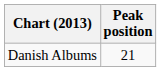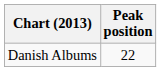Danish Albums | Peak position: 21 -> 22
